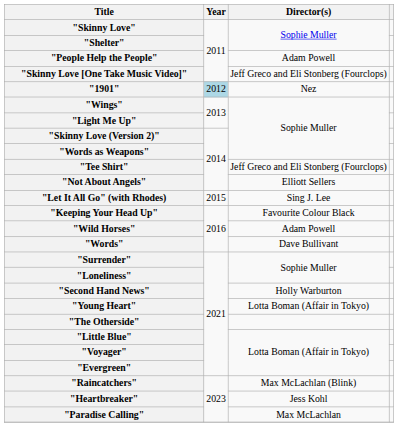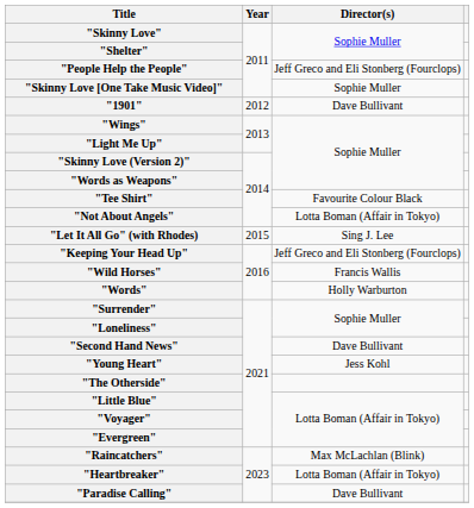"People Help the People" | Director(s): Adam Powell -> Jeff Greco and Eli Stonberg (Fourclops)
"Skinny Love [One Take Music Video]" | Director(s): Jeff Greco and Eli Stonberg (Fourclops) -> Sophie Muller
"1901" | Year: lightblue background -> no background
"1901" | Director(s): Nez -> Dave Bullivant
"Tee Shirt" | Director(s): Jeff Greco and Eli Stonberg (Fourclops) -> Favourite Colour Black
"Not About Angels" | Director(s): Elliott Sellers -> Lotta Boman (Affair in Tokyo)
"Keeping Your Head Up" | Director(s): Favourite Colour Black -> Jeff Greco and Eli Stonberg (Fourclops)
"Wild Horses" | Director(s): Adam Powell -> Francis Wallis
"Words" | Director(s): Dave Bullivant -> Holly Warburton
"Second Hand News" | Director(s): Holly Warburton -> Dave Bullivant
"Young Heart" | Director(s): Lotta Boman (Affair in Tokyo) -> Jess Kohl
"Heartbreaker" | Director(s): Jess Kohl -> Lotta Boman (Affair in Tokyo)
"Paradise Calling" | Director(s): Max McLachlan -> Dave Bullivant
